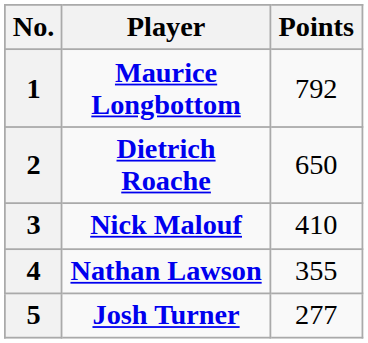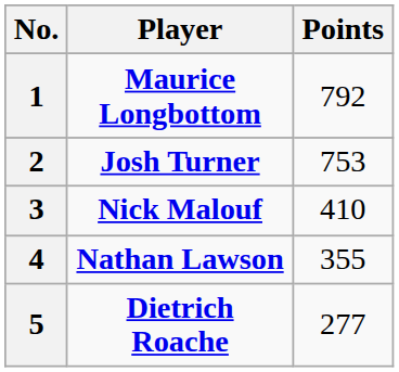2 | Player: Dietrich Roache -> Josh Turner
2 | Points: 650 -> 753
5 | Player: Josh Turner -> Dietrich Roache
